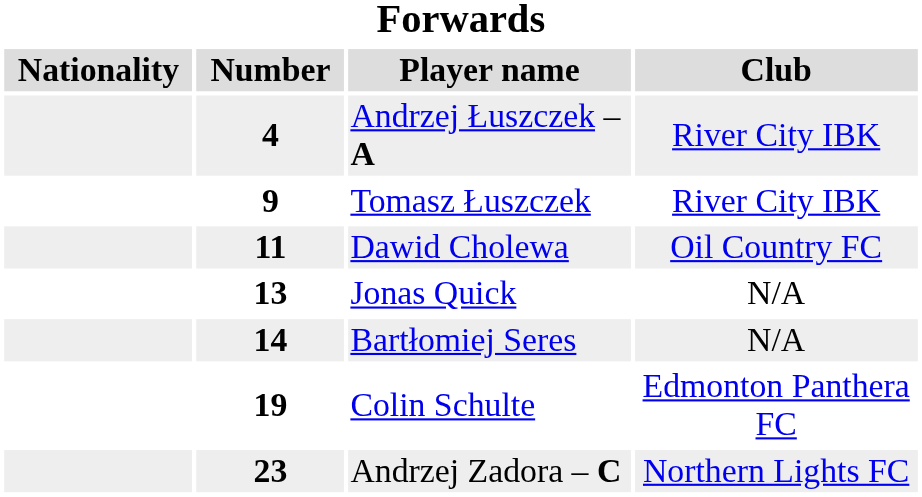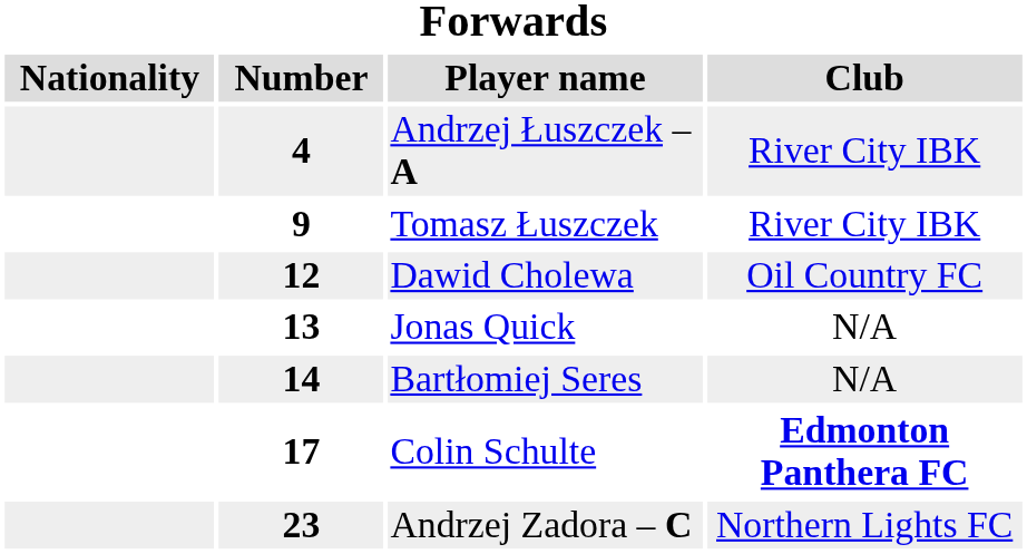Dawid Cholewa | Number: 11 -> 12
Colin Schulte | Number: 19 -> 17
Colin Schulte | Club: normal -> bold
